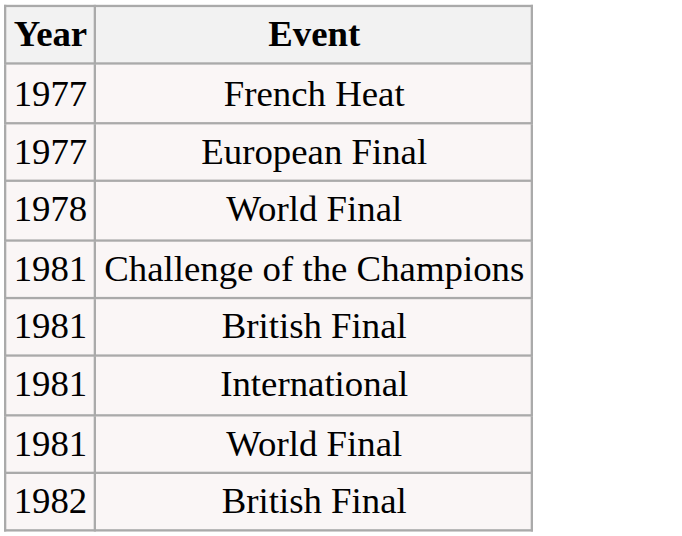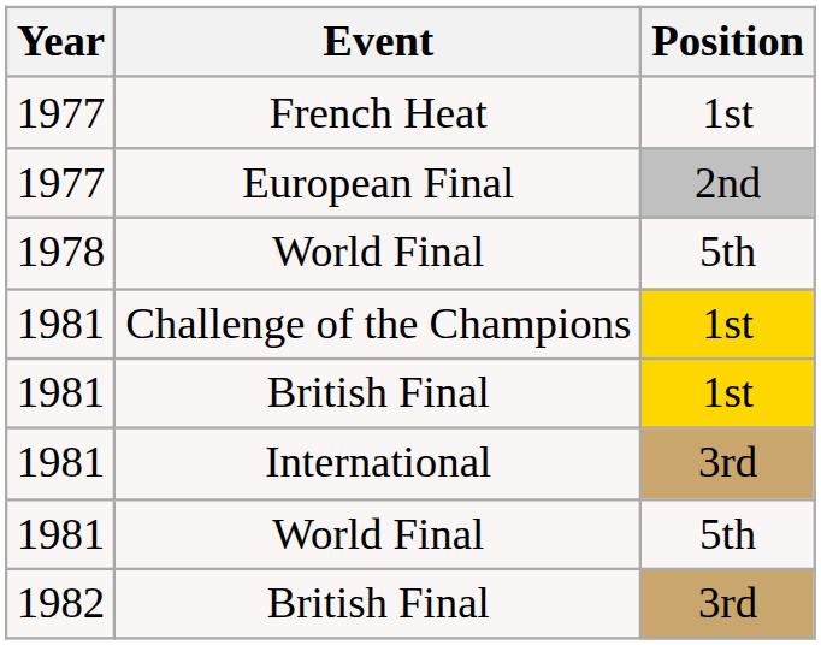+ column: Position | 1st | 2nd | 5th | 1st | 1st | 3rd | 5th | 3rd
